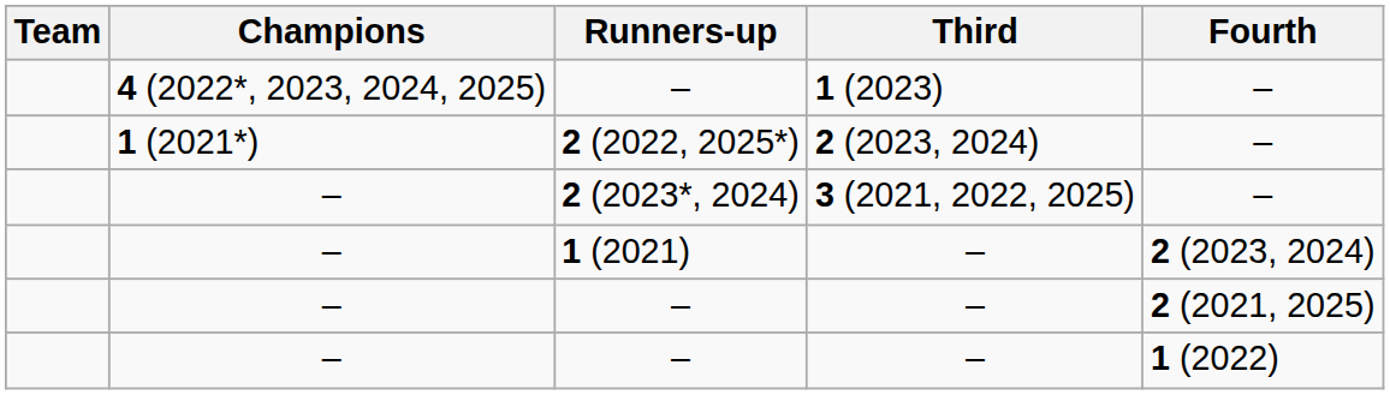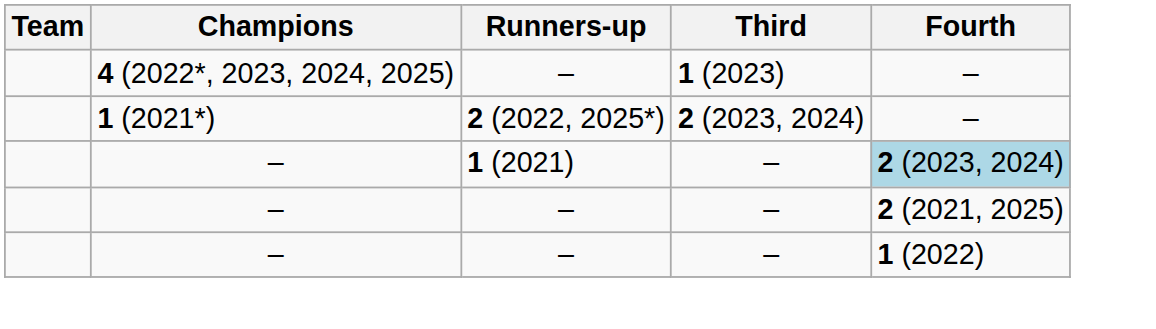- row: – | 2 (2023*, 2024) | 3 (2021, 2022, 2025) | –
1 (2021) | Fourth: no background -> lightblue background
